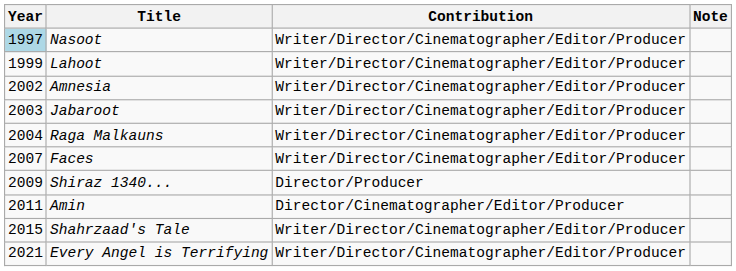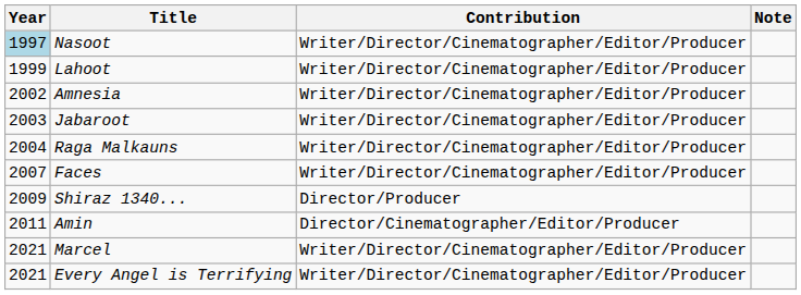- row: 2015 | Shahrzaad's Tale | Writer/Director/Cinematographer/Editor/Producer
+ row: 2021 | Marcel | Writer/Director/Cinematographer/Editor/Producer
